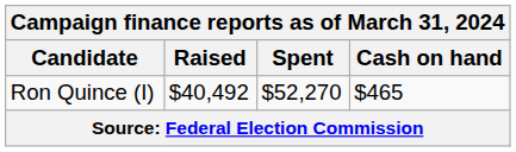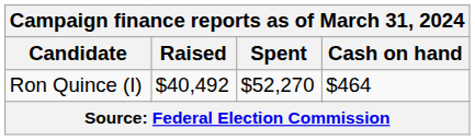Ron Quince (I) | Cash on hand: $465 -> $464
